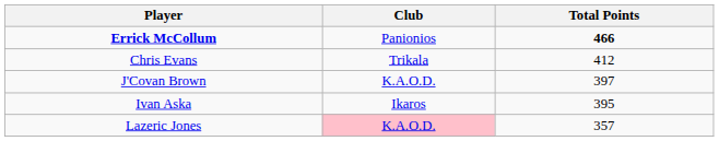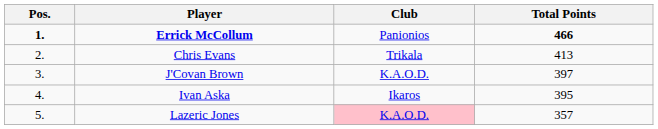+ column: Pos. | 1. | 2. | 3. | 4. | 5.
Chris Evans | Total Points: 412 -> 413
